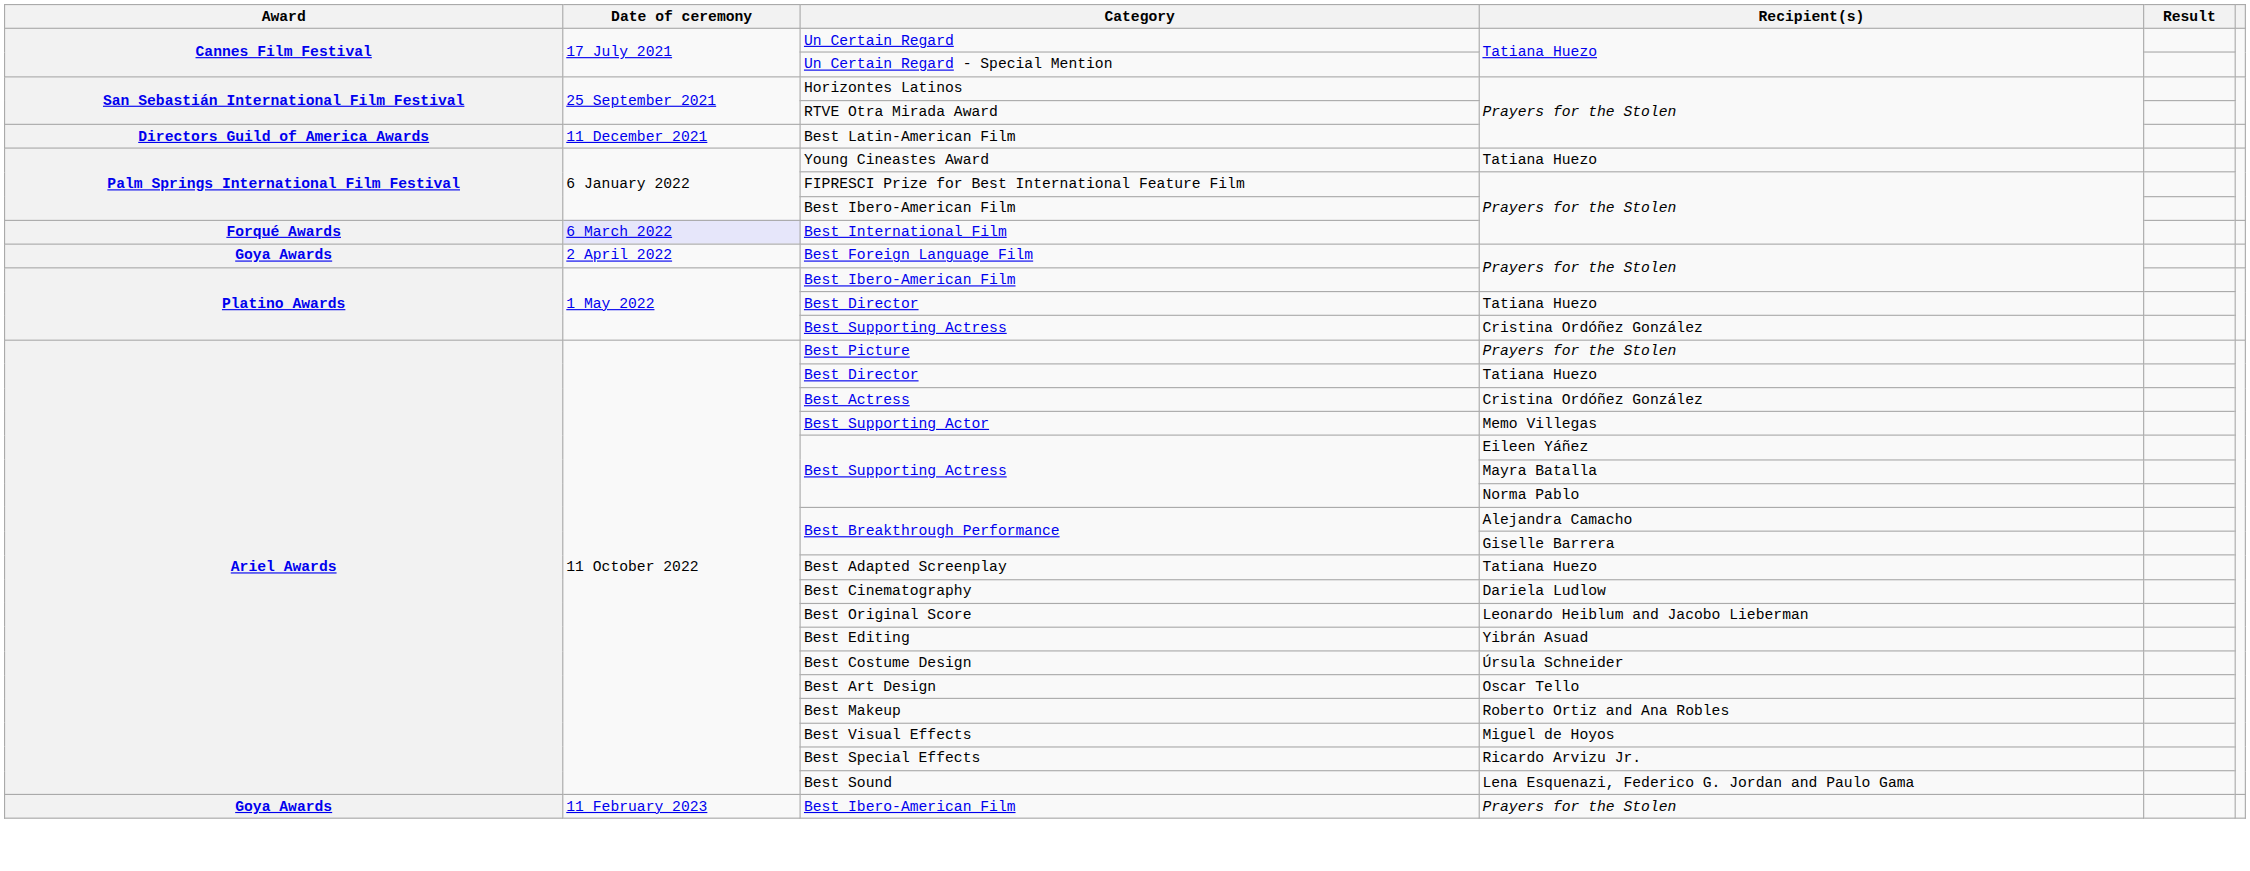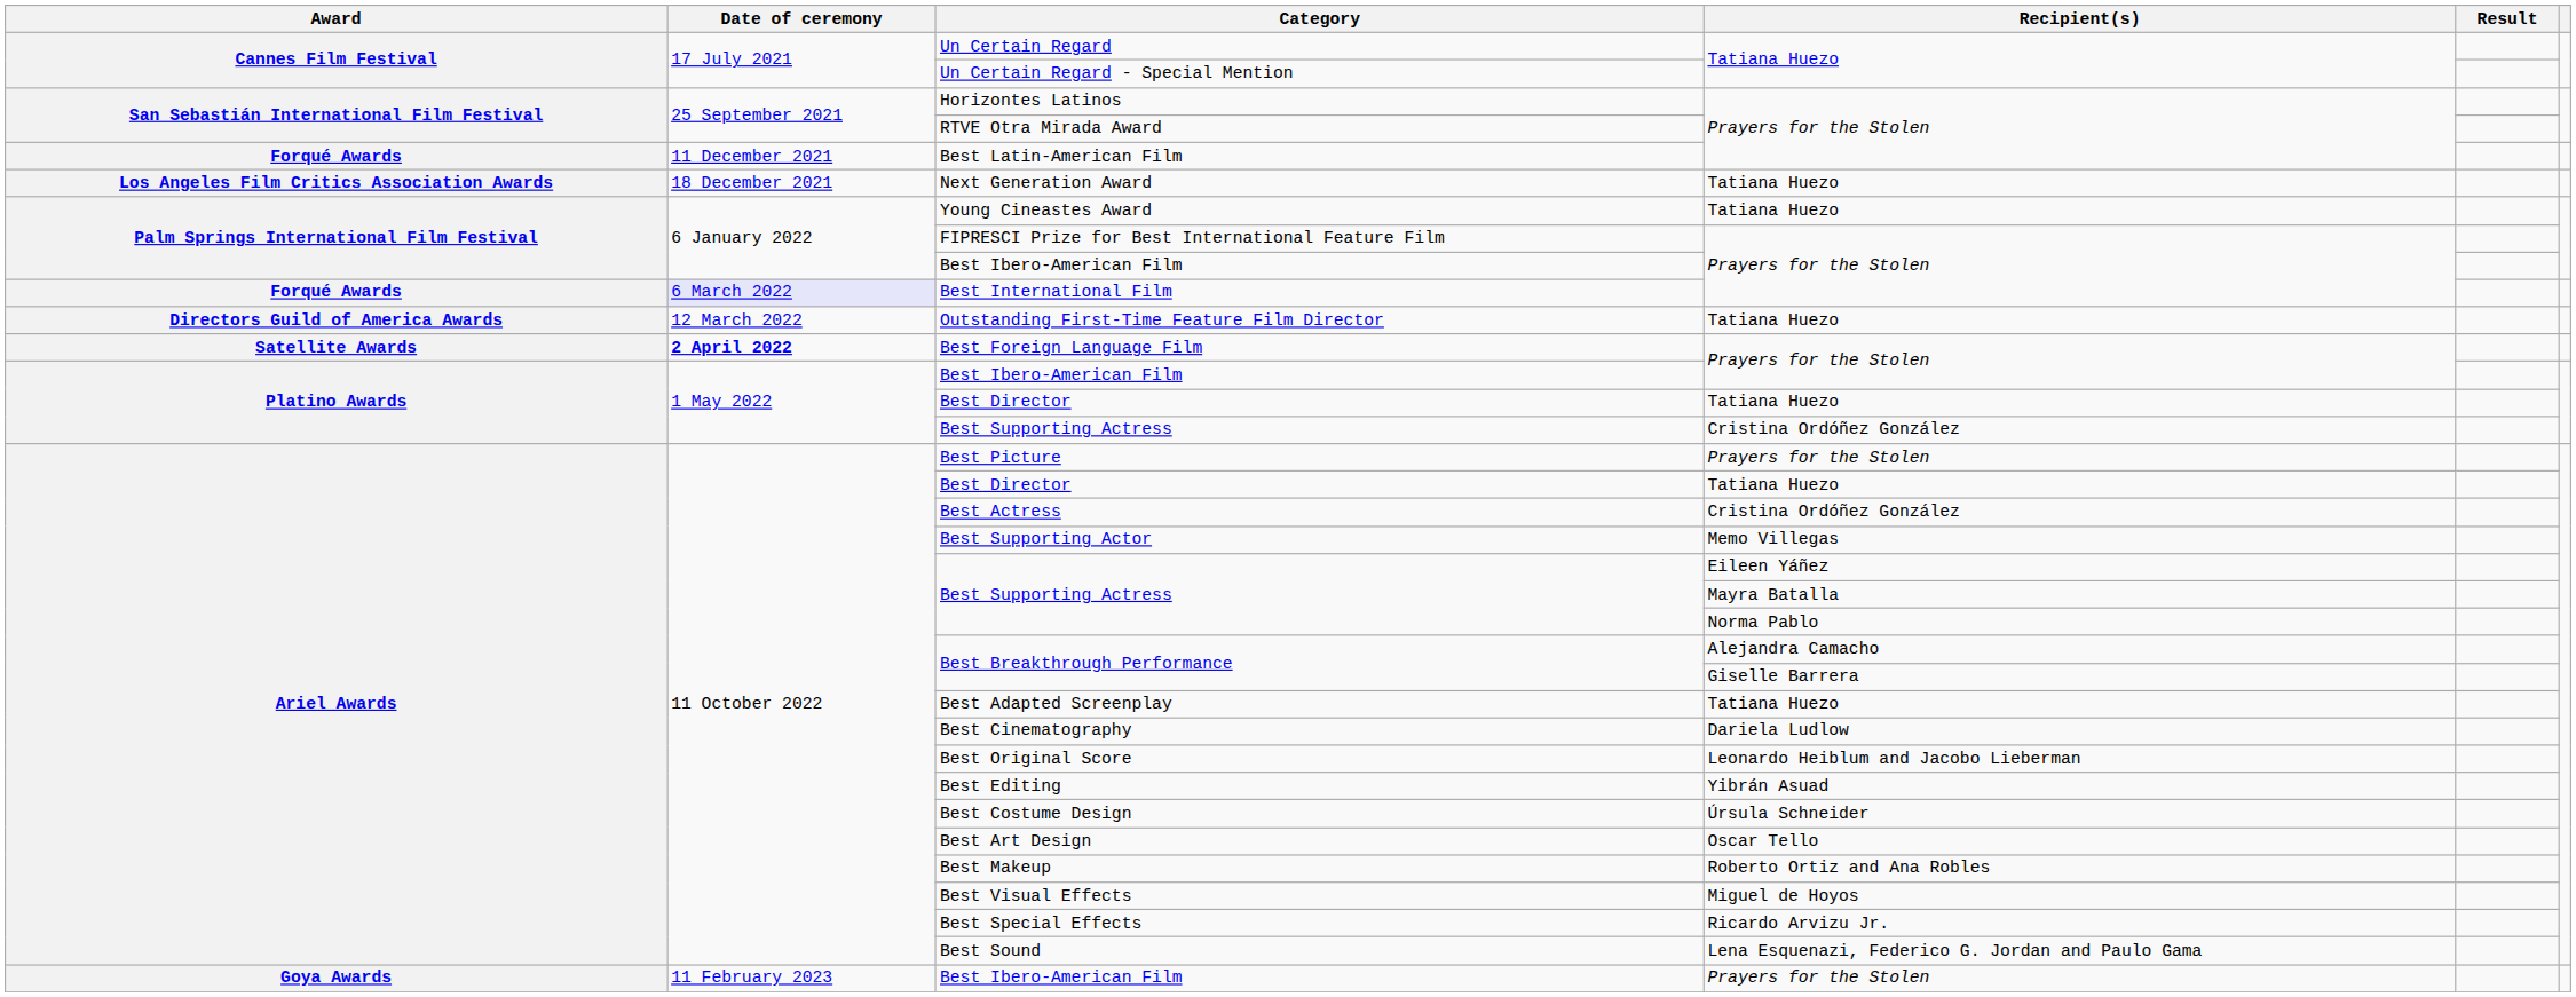Best Latin-American Film | Award: Directors Guild of America Awards -> Forqué Awards
+ row: Los Angeles Film Critics Association Awards | 18 December 2021 | Next Generation Award | Tatiana Huezo
+ row: Directors Guild of America Awards | 12 March 2022 | Outstanding First-Time Feature Film Director | Tatiana Huezo
Best Foreign Language Film | Award: Goya Awards -> Satellite Awards
Best Foreign Language Film | Date of ceremony: normal -> bold
